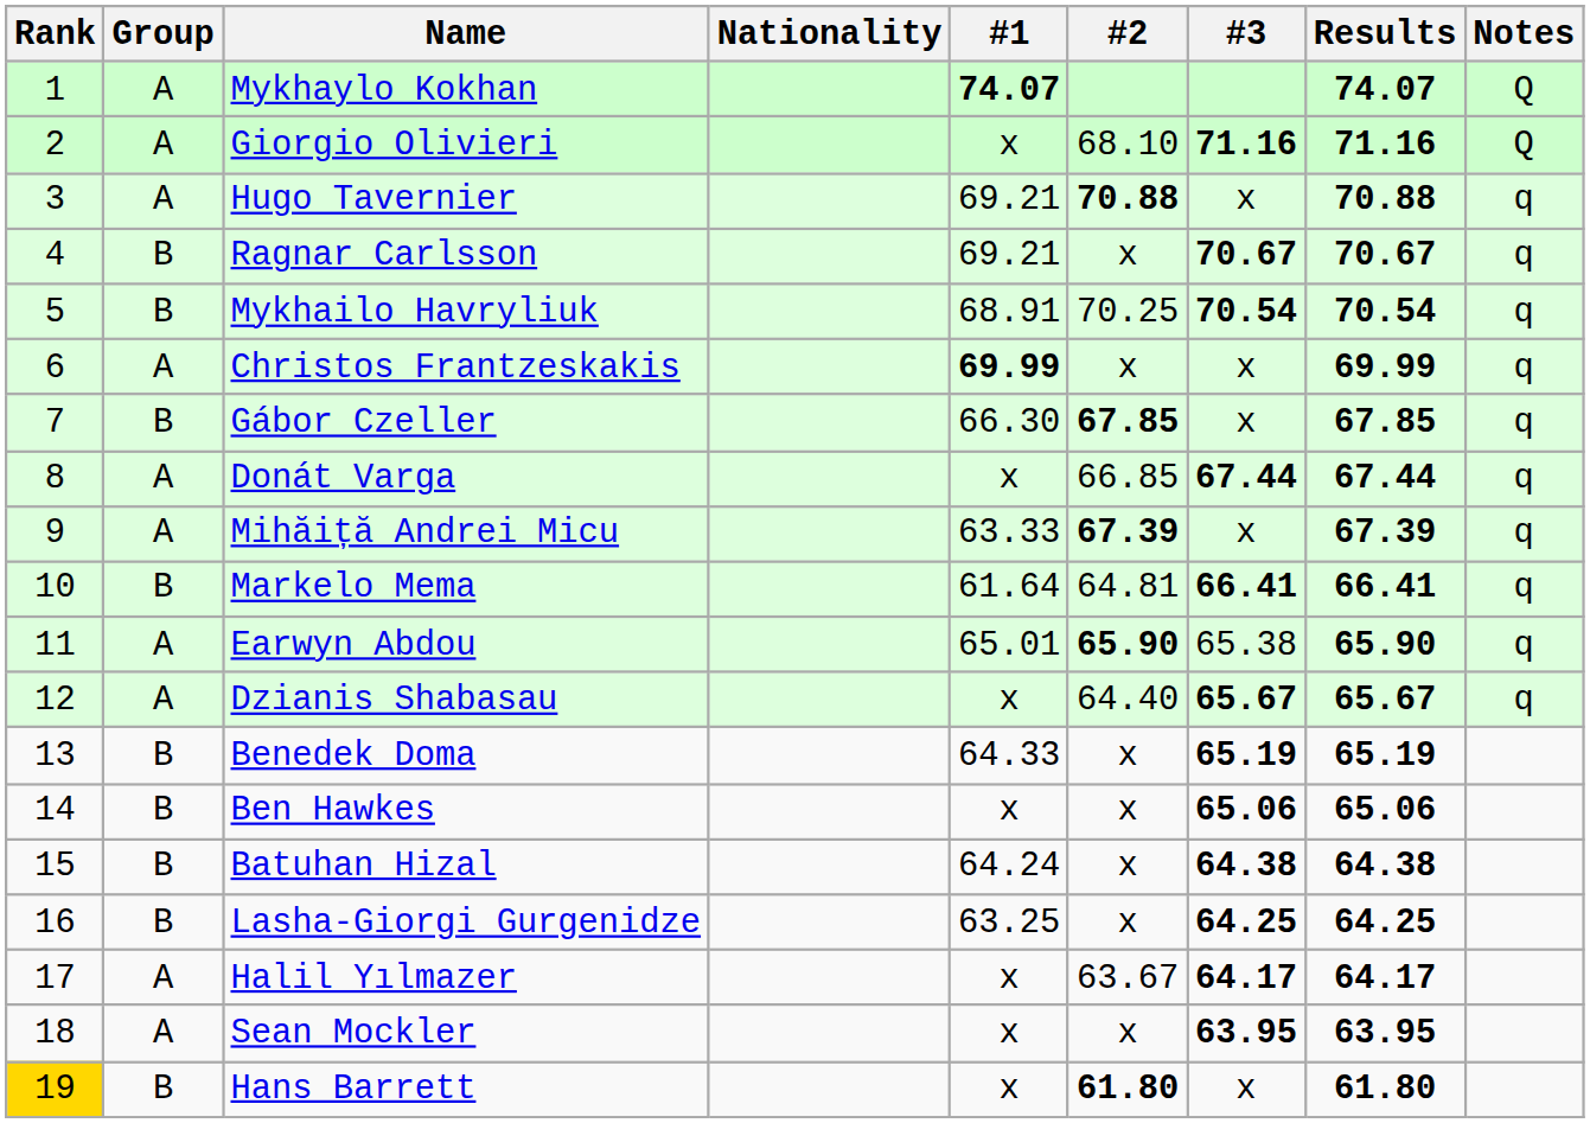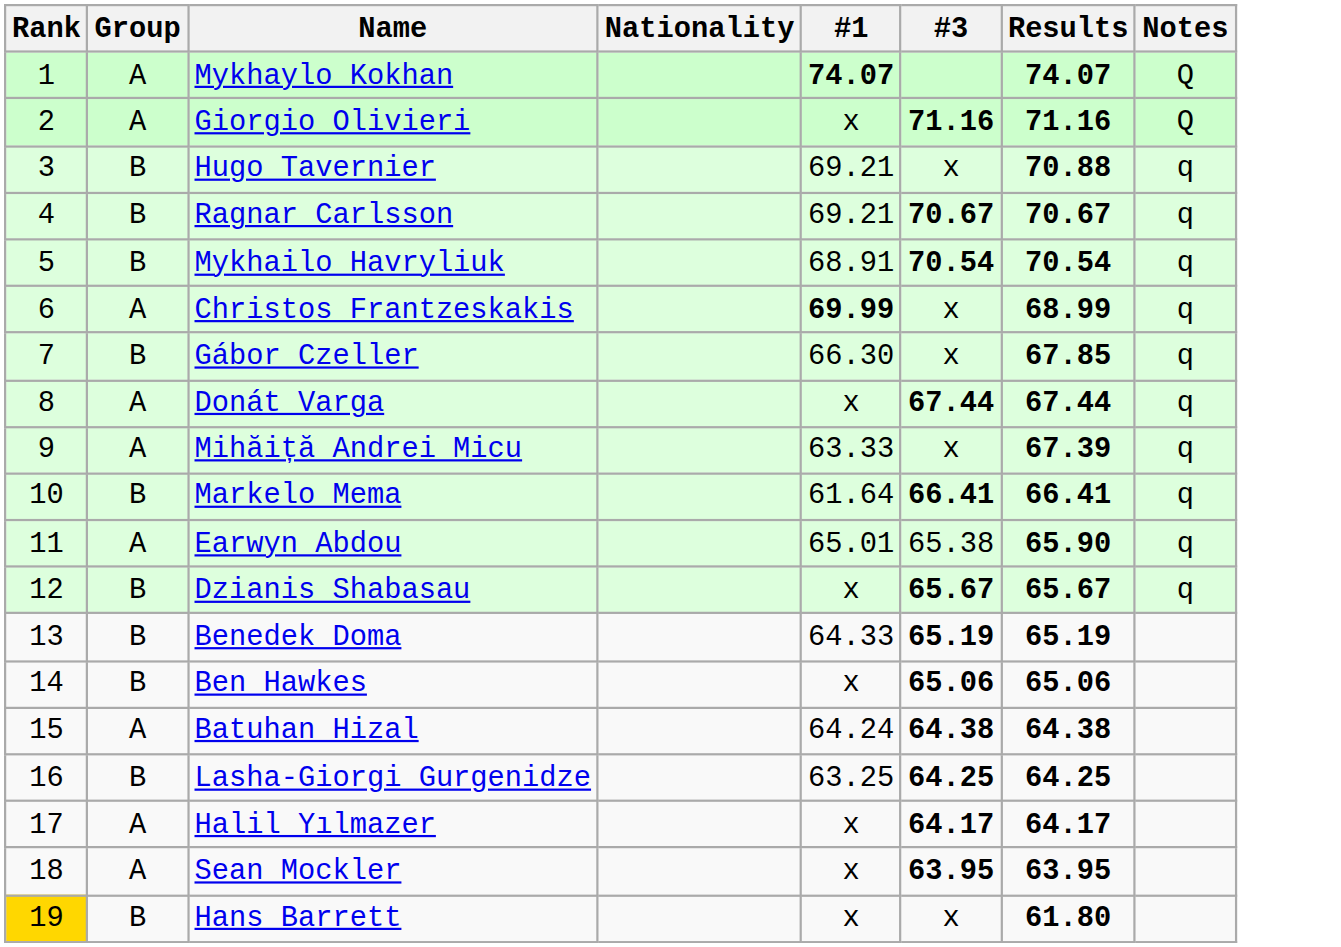- column: #2 | 68.10 | 70.88 | x | 70.25 | x | 67.85 | 66.85 | 67.39 | 64.81 | 65.90 | 64.40 | x | x | x | x | 63.67 | x | 61.80
Hugo Tavernier | Group: A -> B
Christos Frantzeskakis | Results: 69.99 -> 68.99
Dzianis Shabasau | Group: A -> B
Batuhan Hizal | Group: B -> A
